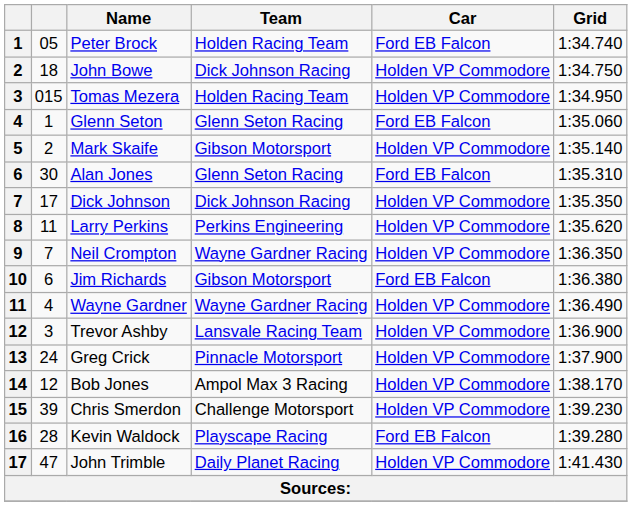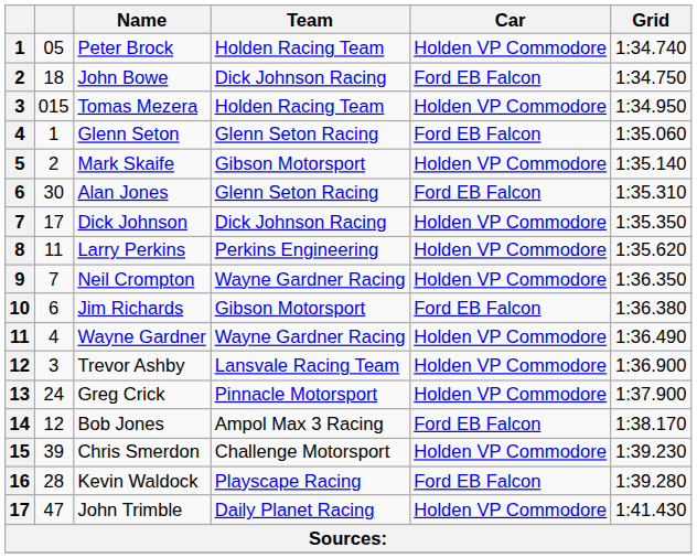Peter Brock | Car: Ford EB Falcon -> Holden VP Commodore
John Bowe | Car: Holden VP Commodore -> Ford EB Falcon
Bob Jones | Car: Holden VP Commodore -> Ford EB Falcon
